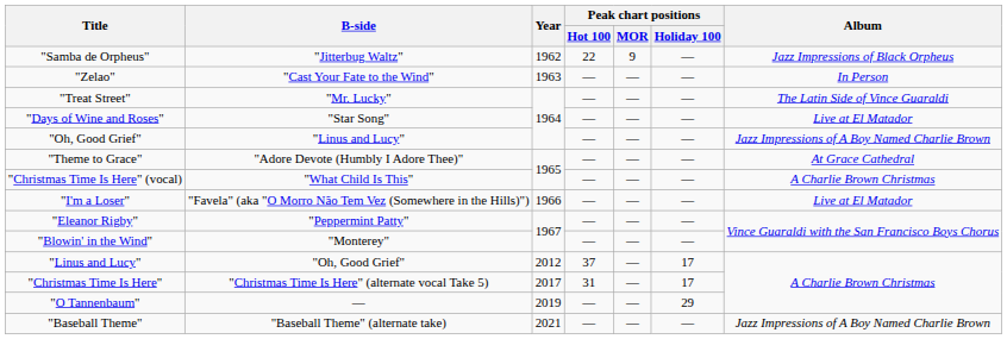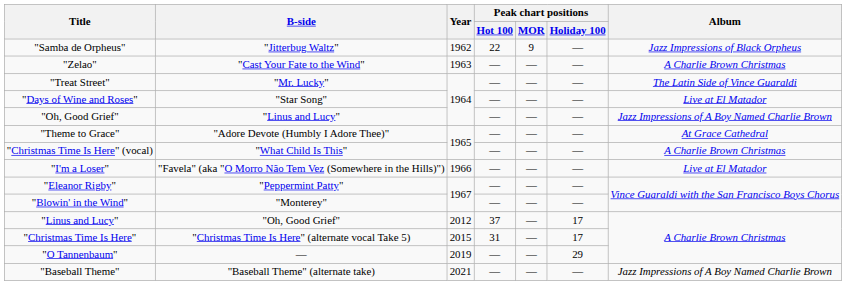"Zelao" | Album: In Person -> A Charlie Brown Christmas
"Christmas Time Is Here" | Year: 2017 -> 2015
